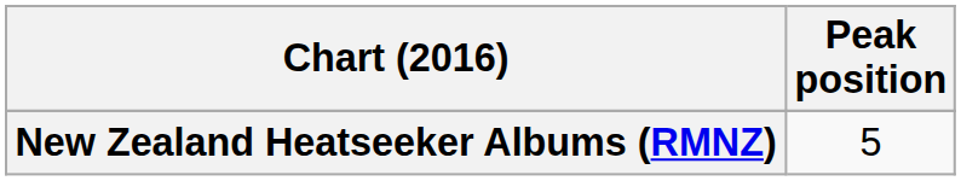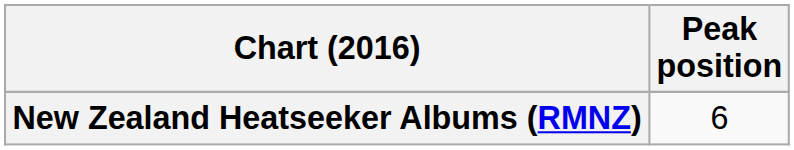New Zealand Heatseeker Albums (RMNZ) | Peak position: 5 -> 6
